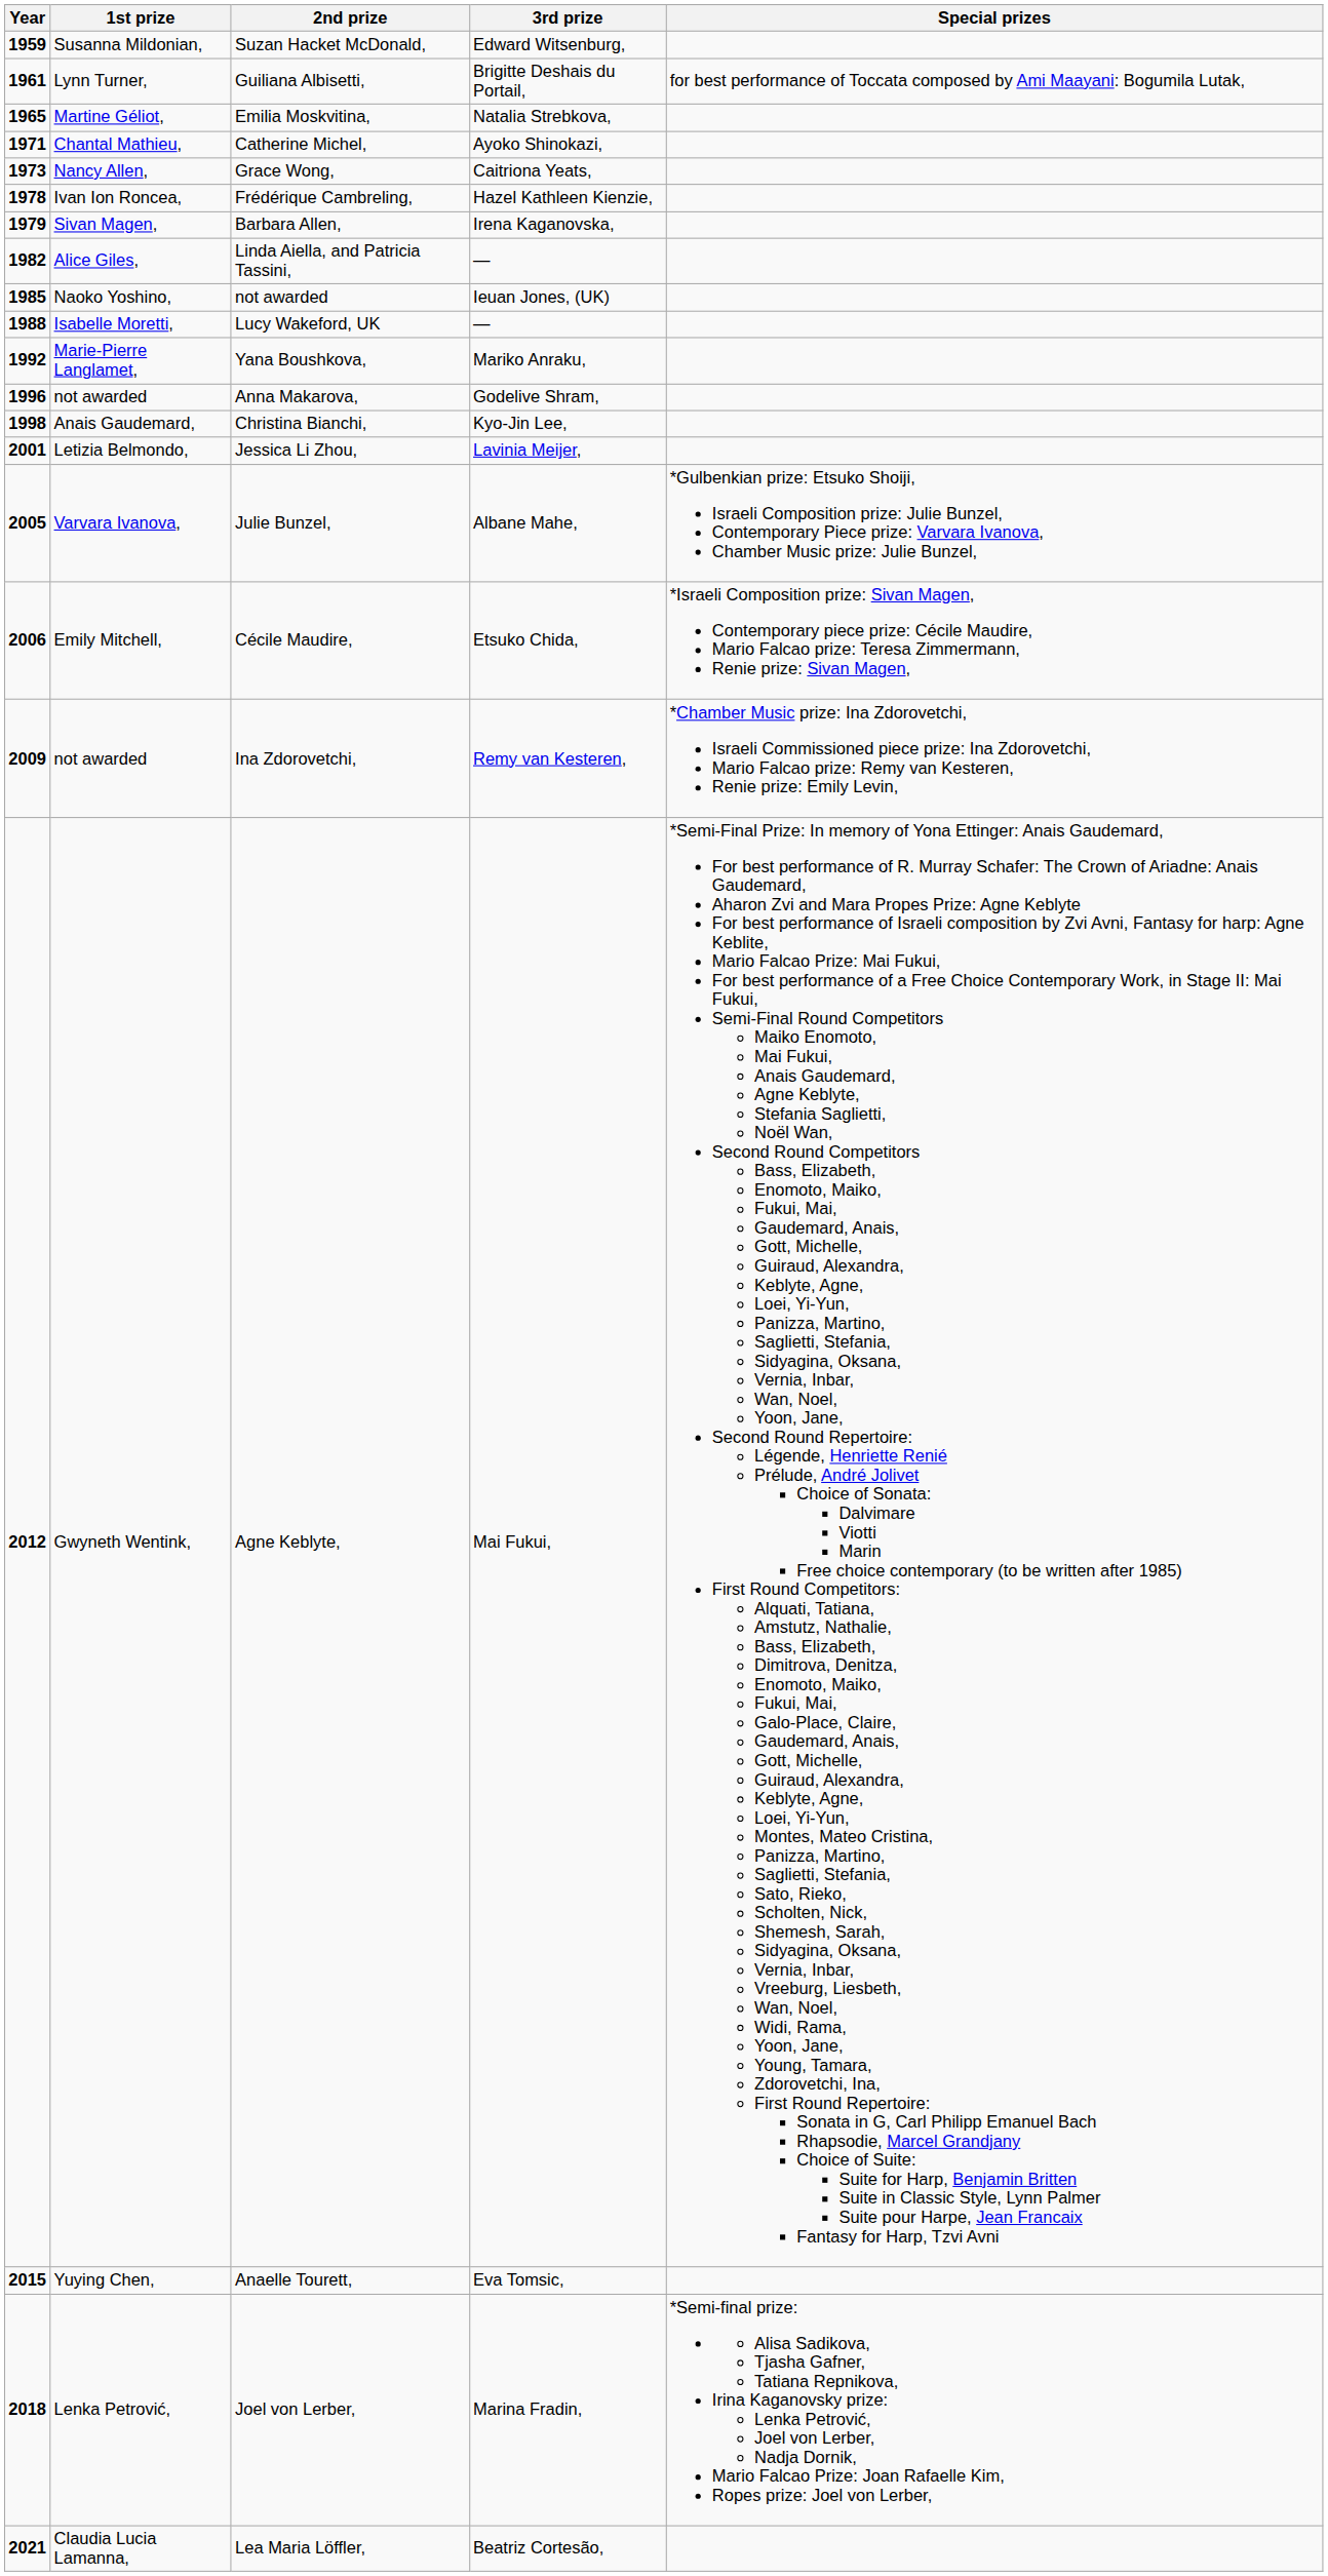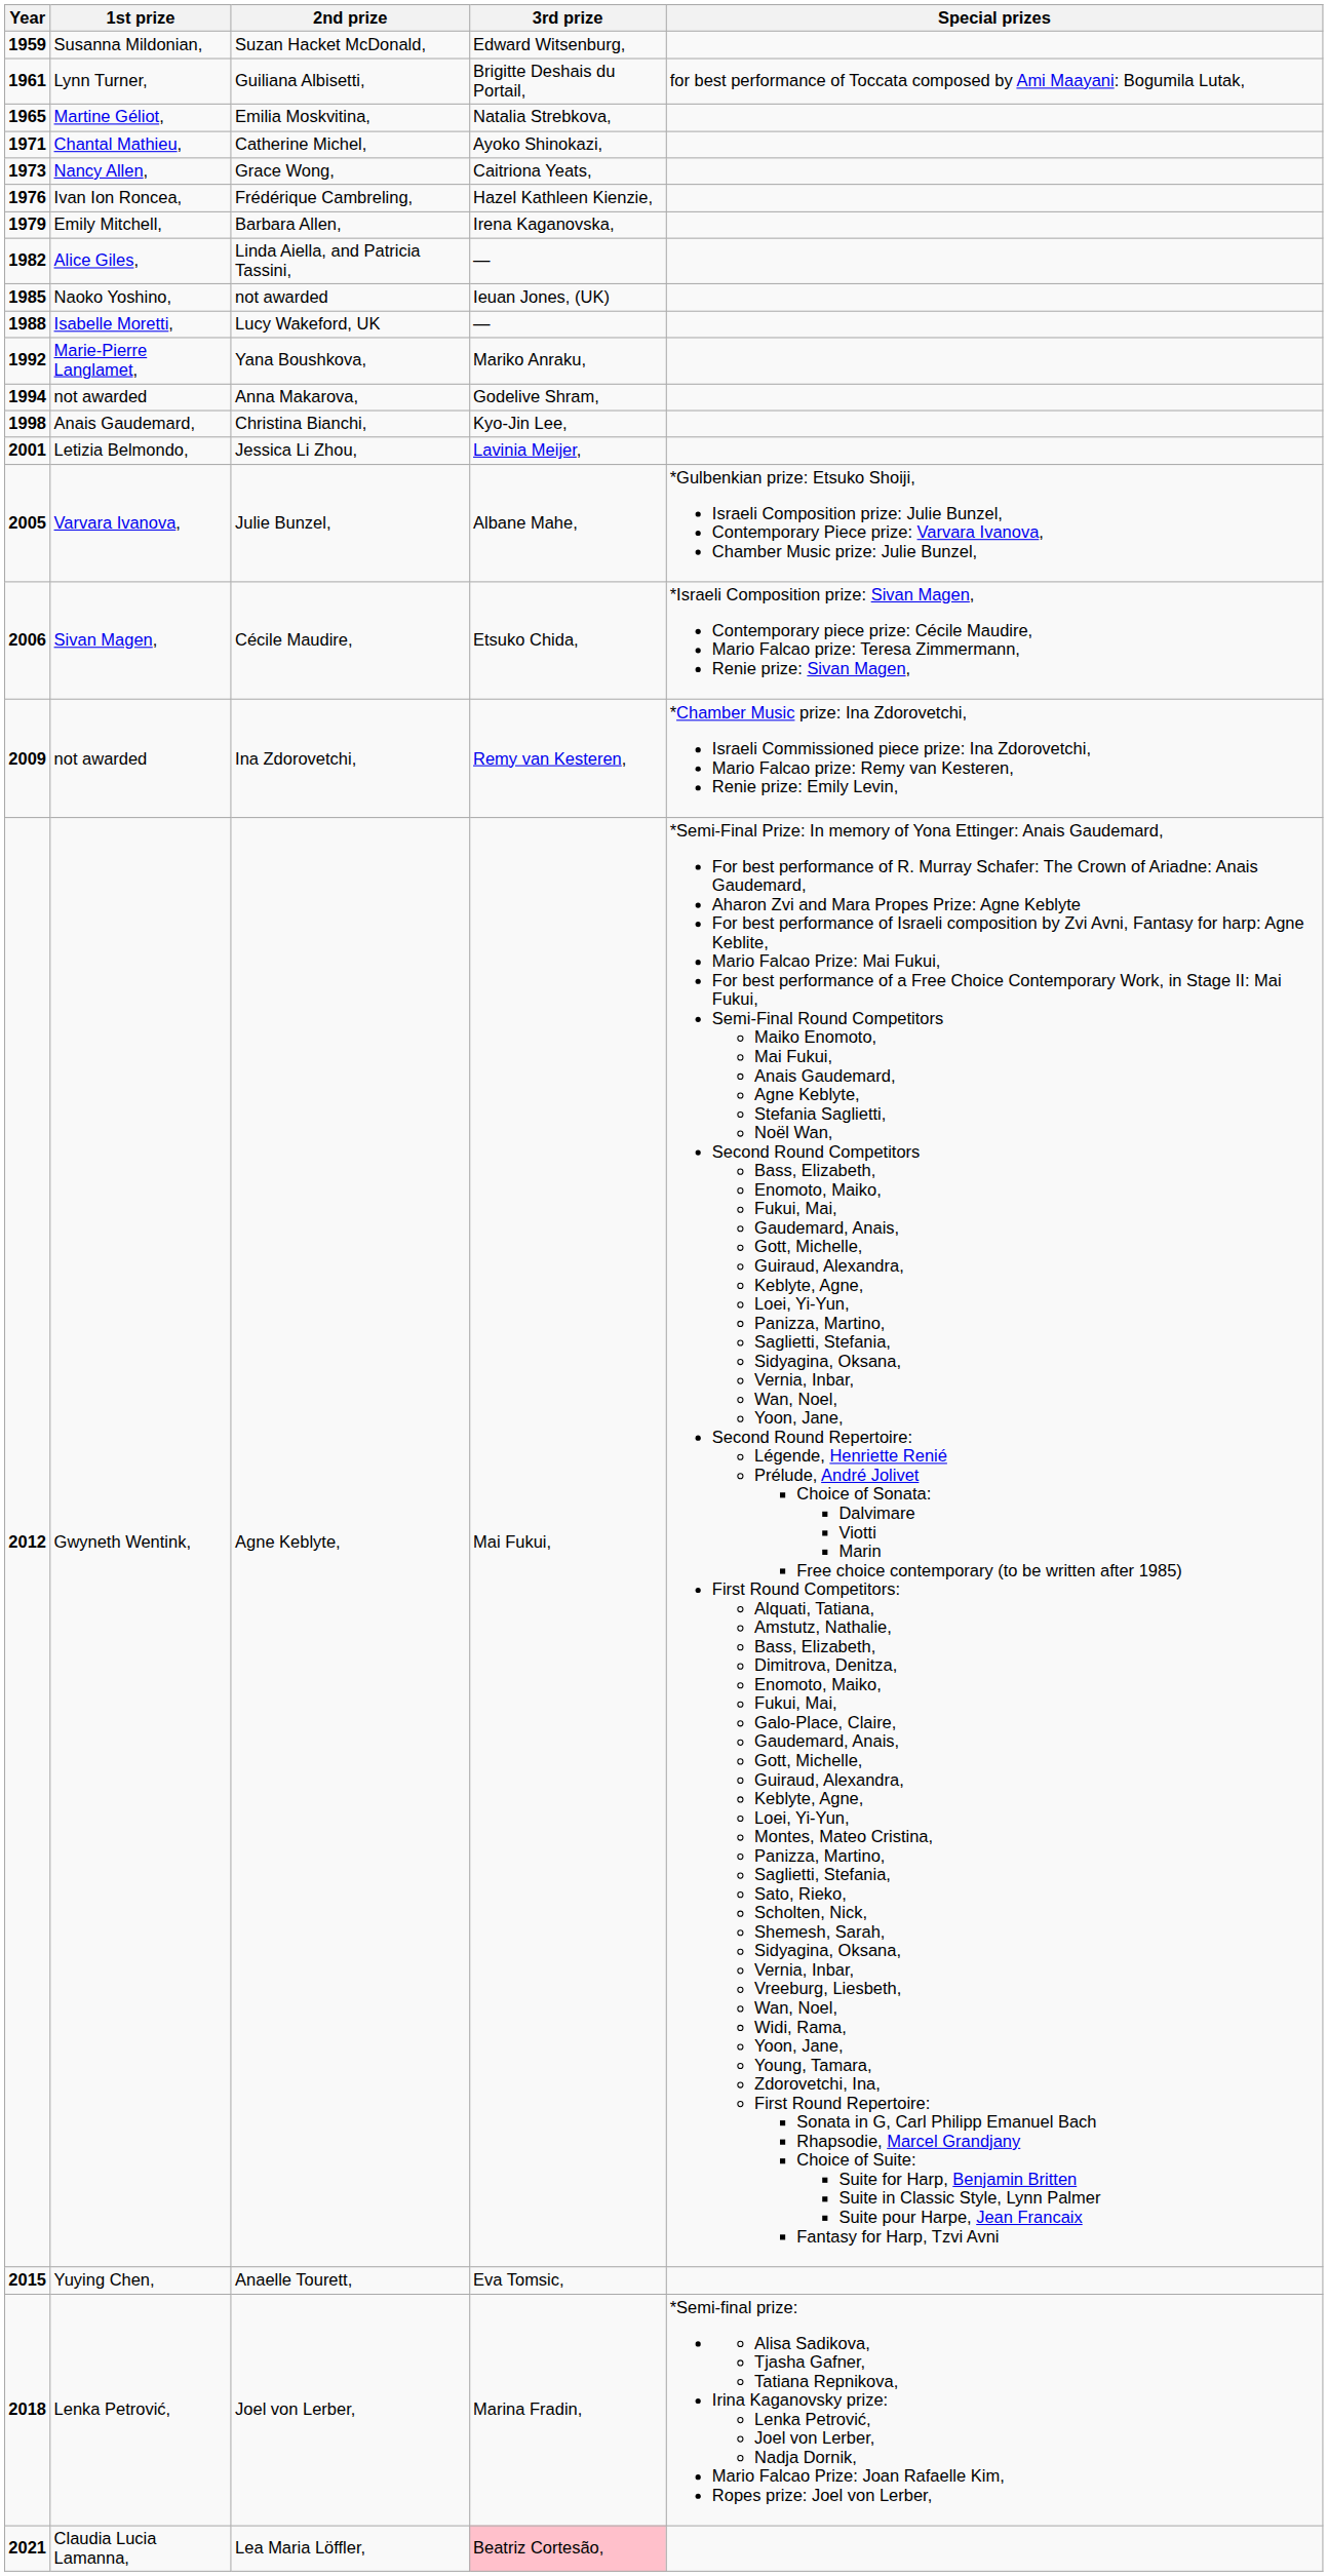Frédérique Cambreling, | Year: 1978 -> 1976
Barbara Allen, | 1st prize: Sivan Magen, -> Emily Mitchell,
Anna Makarova, | Year: 1996 -> 1994
Cécile Maudire, | 1st prize: Emily Mitchell, -> Sivan Magen,
Lea Maria Löffler, | 3rd prize: no background -> pink background
